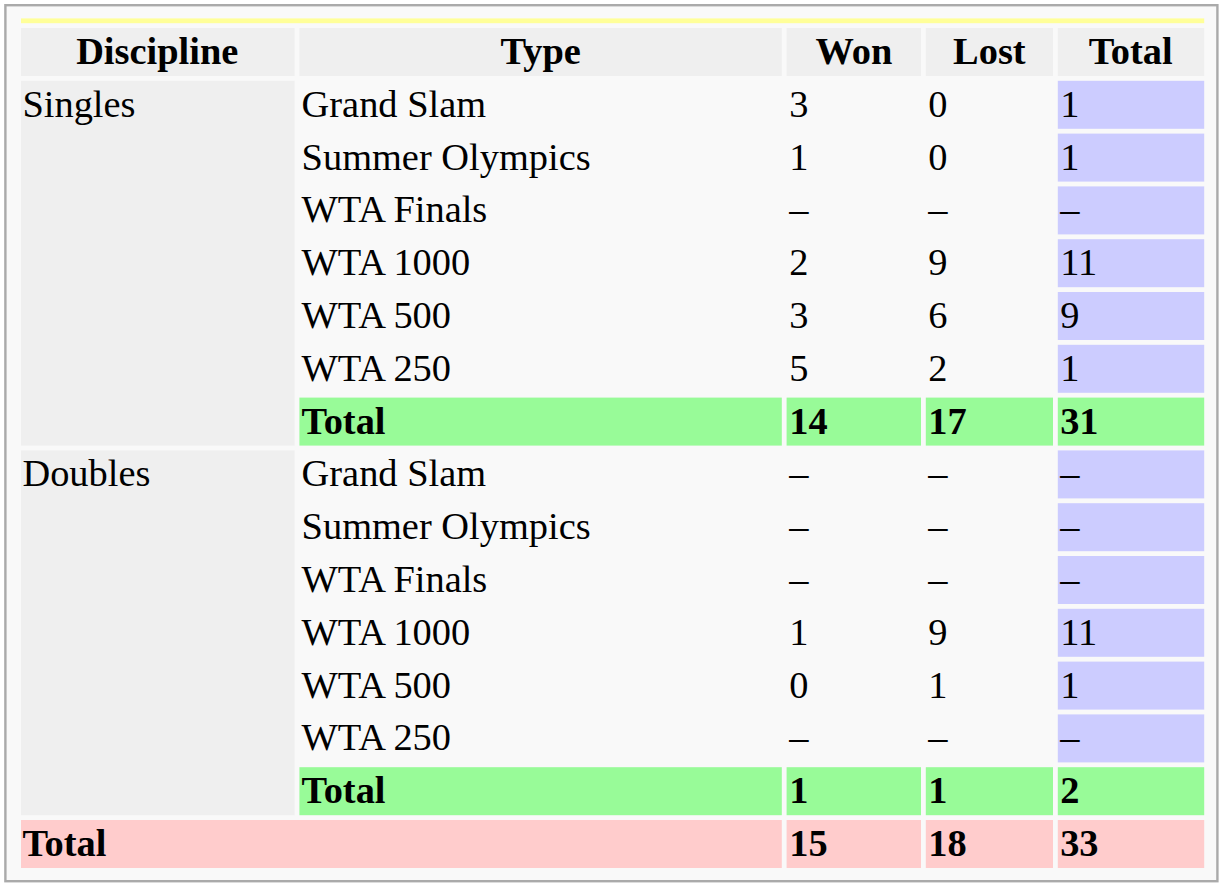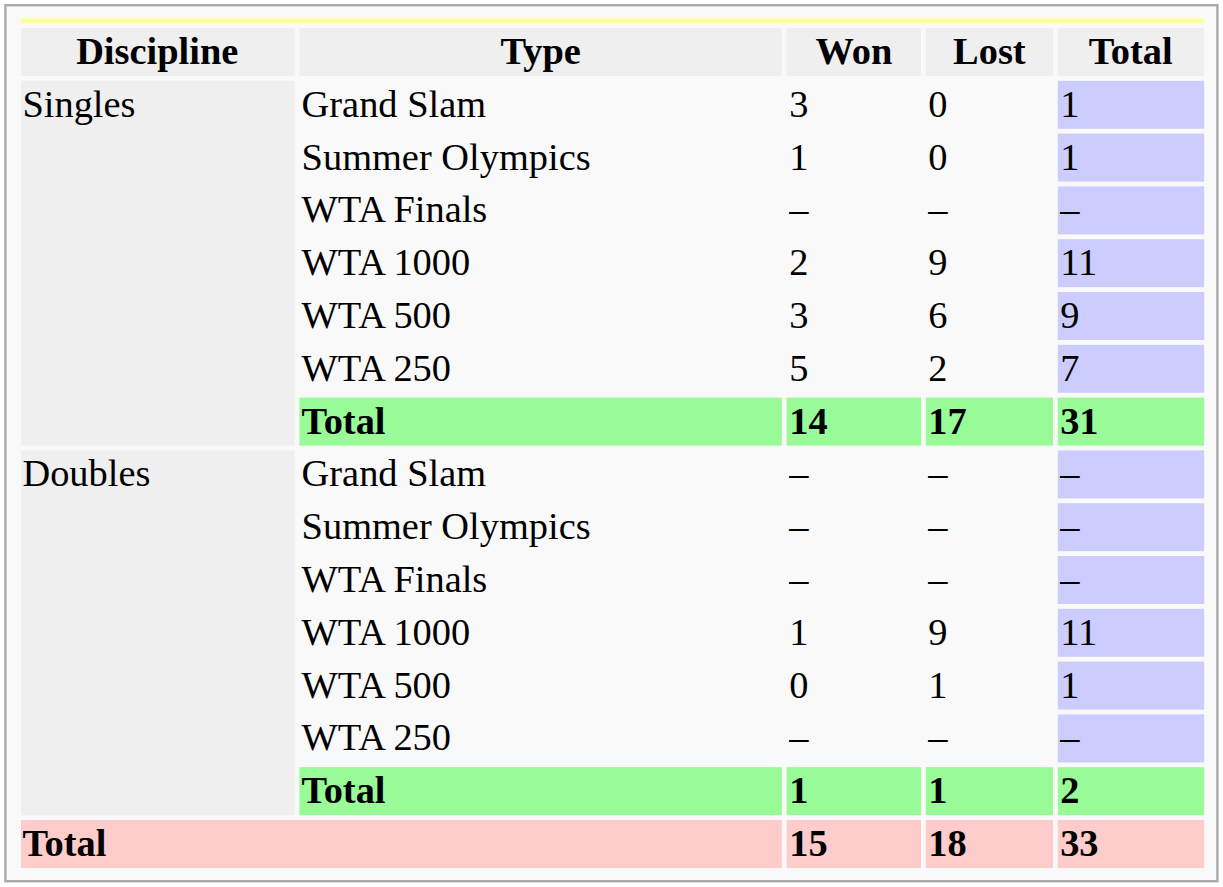5 | Total: 1 -> 7
